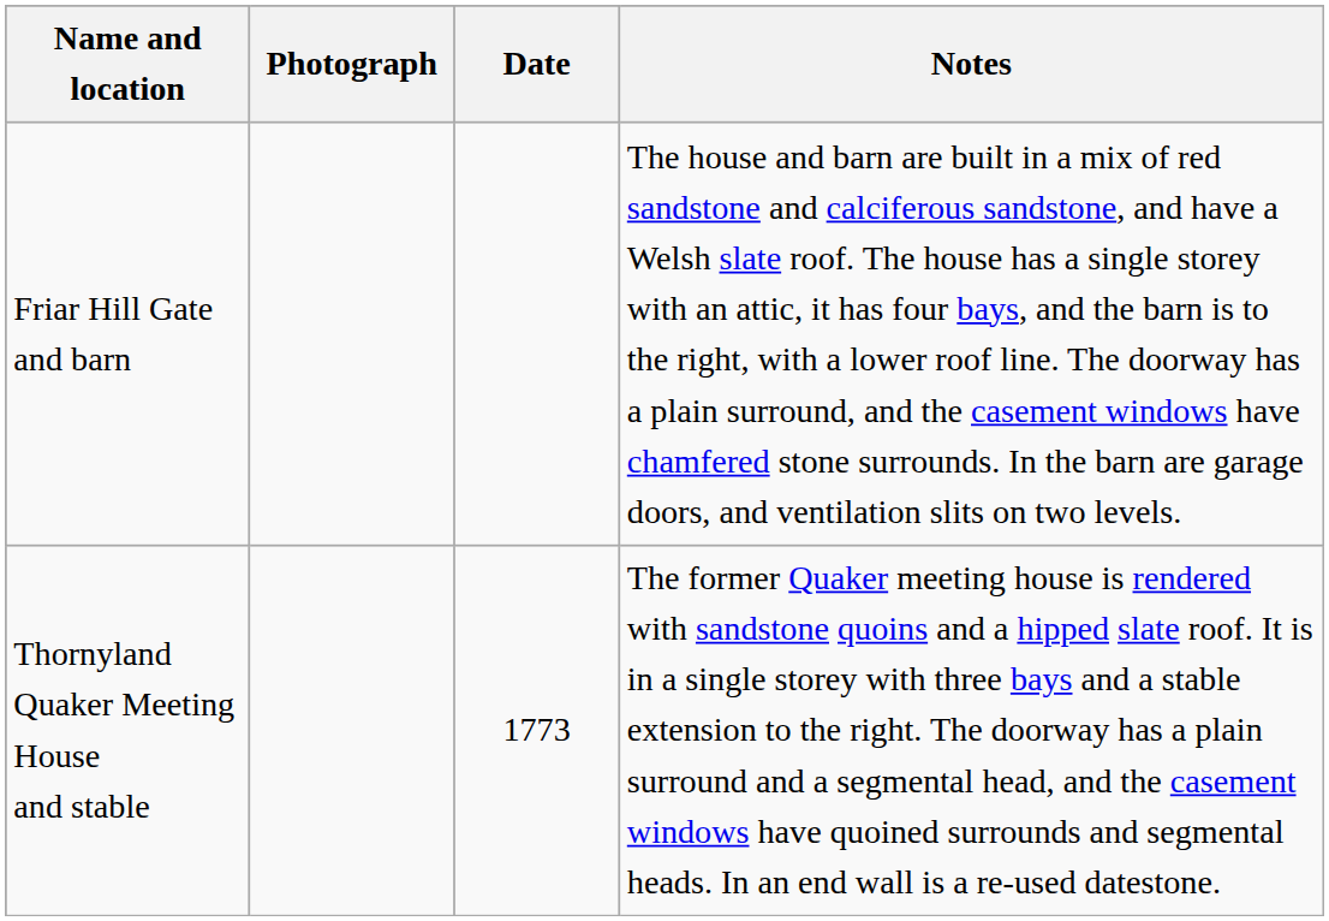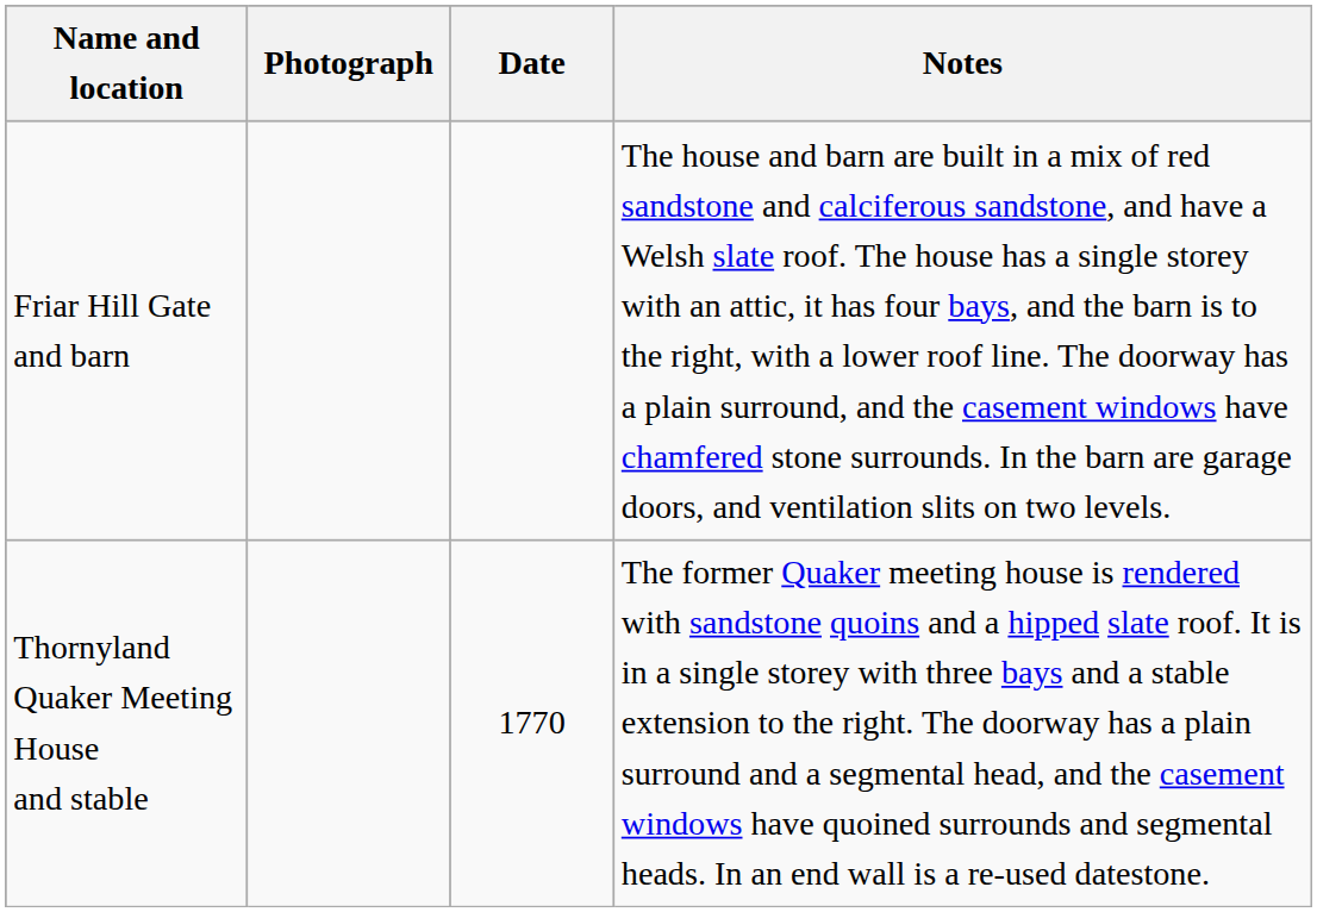Thornyland Quaker Meeting House and stable | Date: 1773 -> 1770
